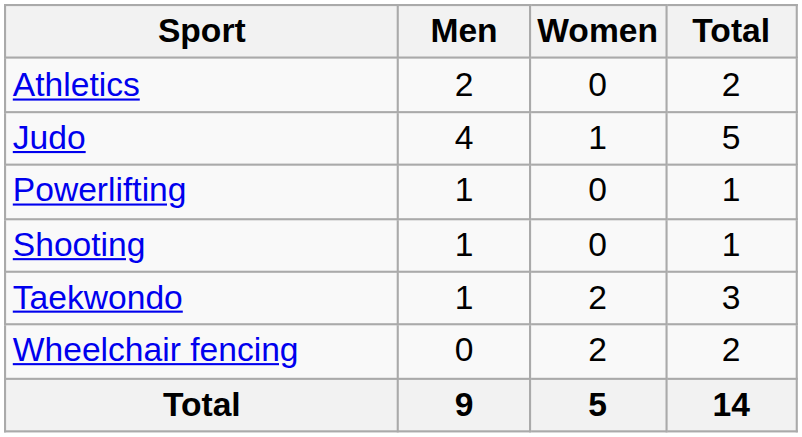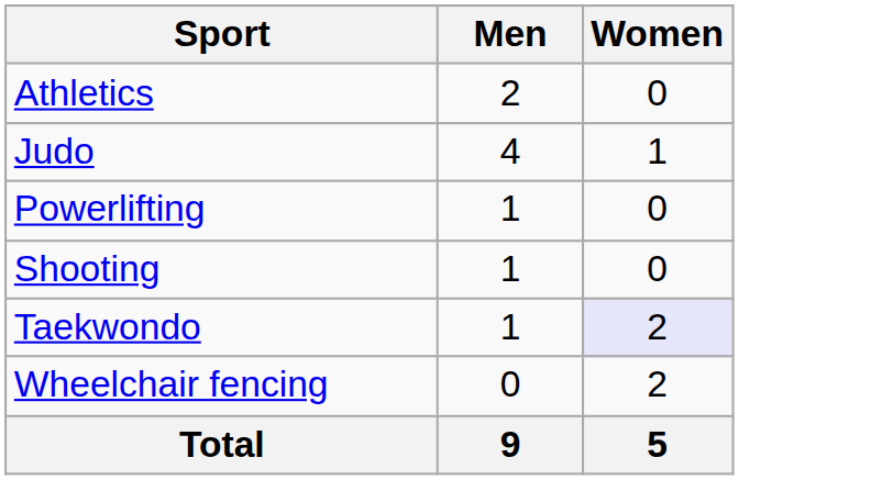- column: Total | 2 | 5 | 1 | 1 | 3 | 2 | 14
Taekwondo | Women: no background -> lavender background
